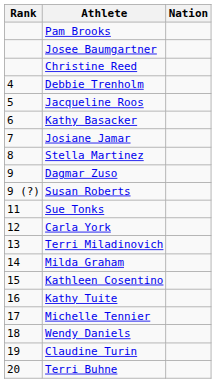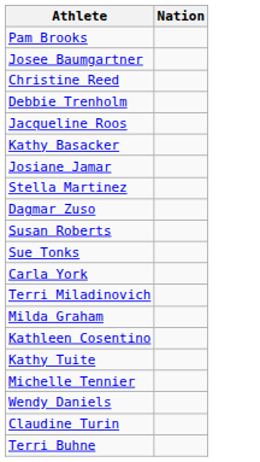- column: Rank | 4 | 5 | 6 | 7 | 8 | 9 | 9 (?) | 11 | 12 | 13 | 14 | 15 | 16 | 17 | 18 | 19 | 20
